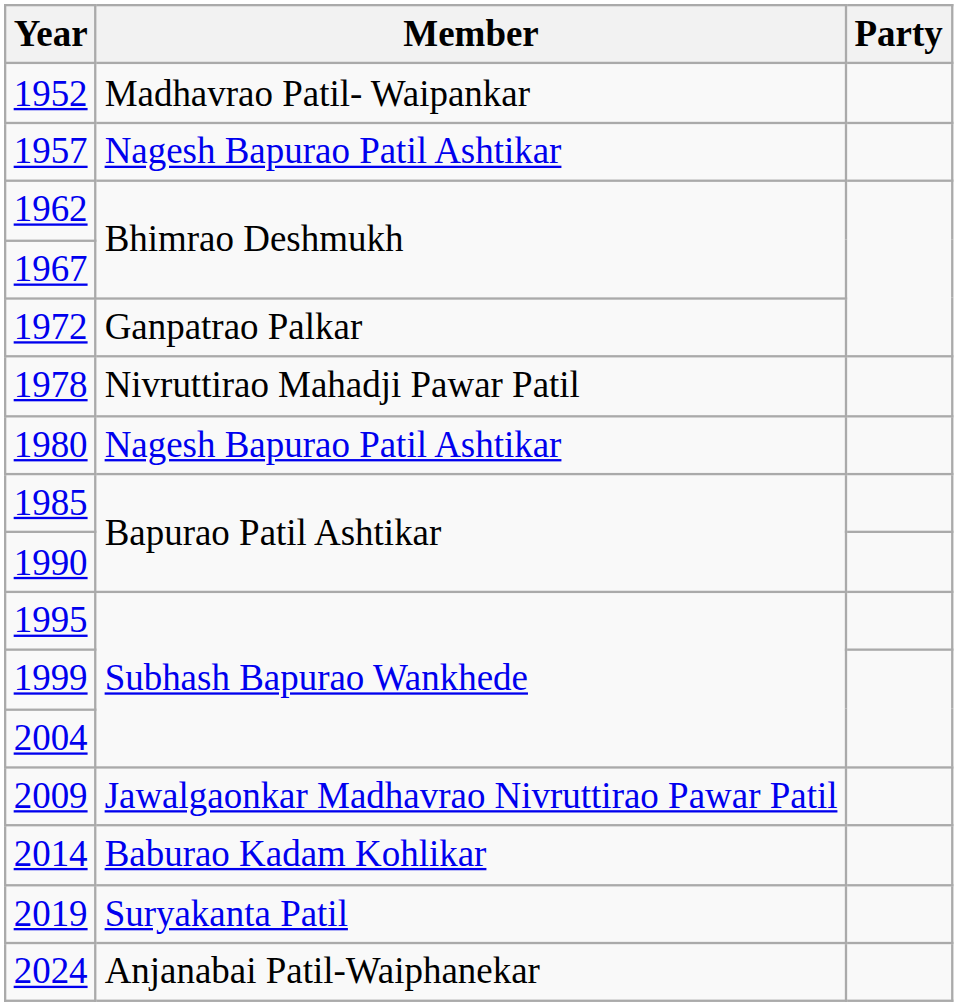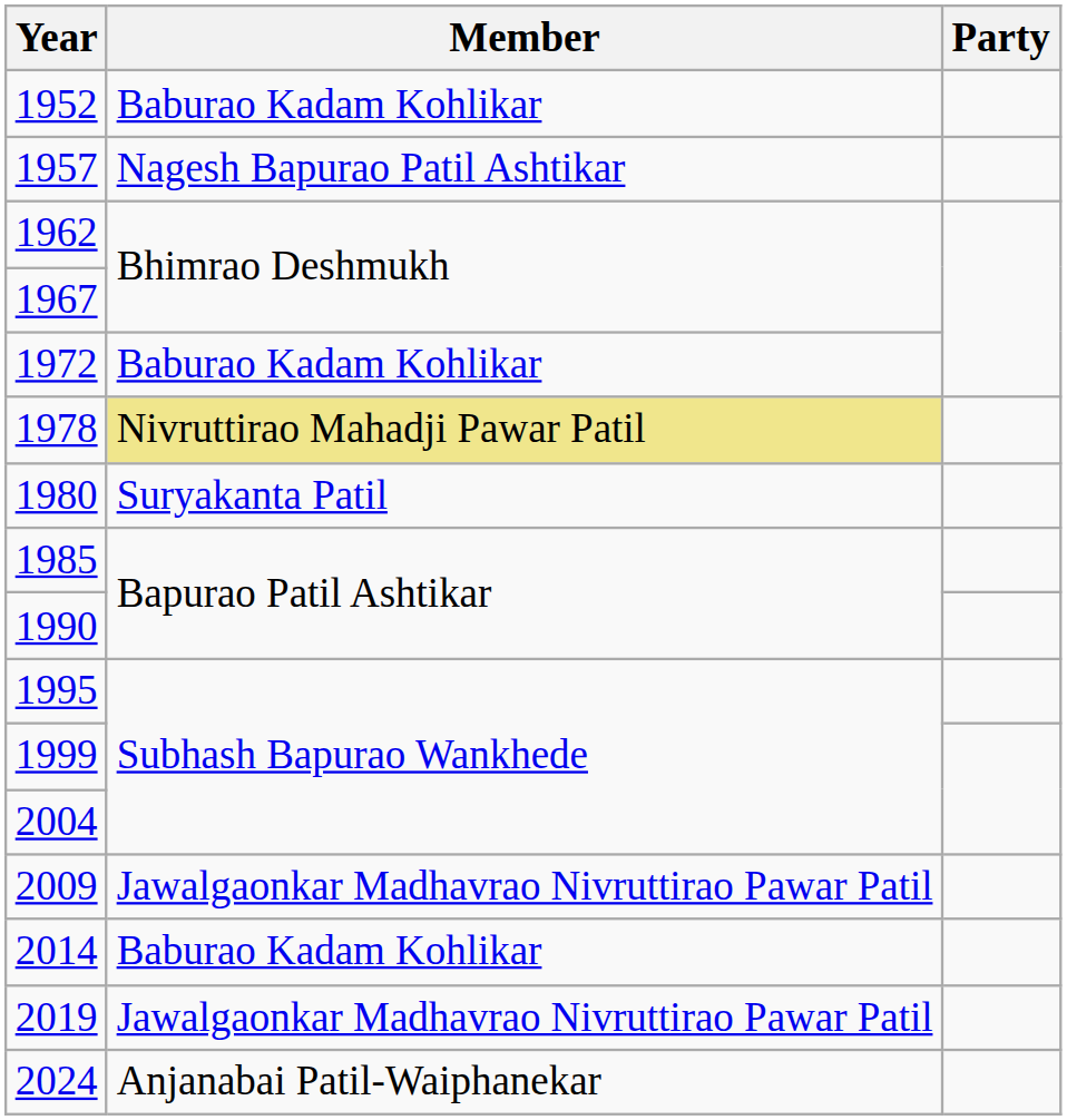1952 | Member: Madhavrao Patil- Waipankar -> Baburao Kadam Kohlikar
1972 | Member: Ganpatrao Palkar -> Baburao Kadam Kohlikar
1978 | Member: no background -> khaki background
1980 | Member: Nagesh Bapurao Patil Ashtikar -> Suryakanta Patil
2019 | Member: Suryakanta Patil -> Jawalgaonkar Madhavrao Nivruttirao Pawar Patil
